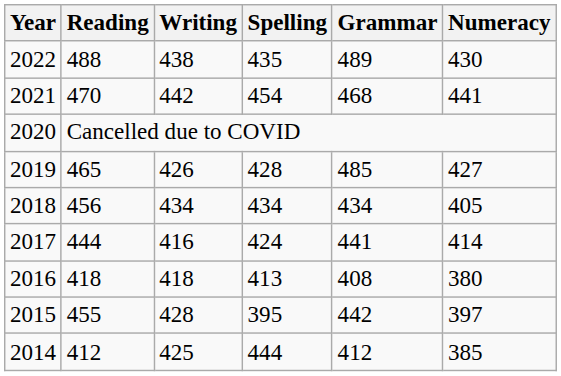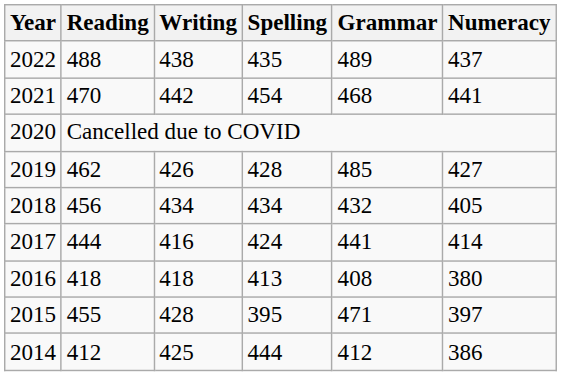2022 | Numeracy: 430 -> 437
2019 | Reading: 465 -> 462
2018 | Grammar: 434 -> 432
2015 | Grammar: 442 -> 471
2014 | Numeracy: 385 -> 386
